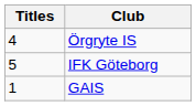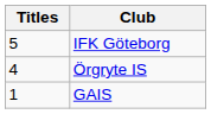rows swapped: IFK Göteborg <-> Örgryte IS
